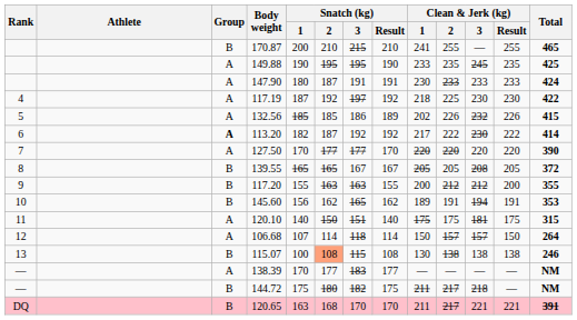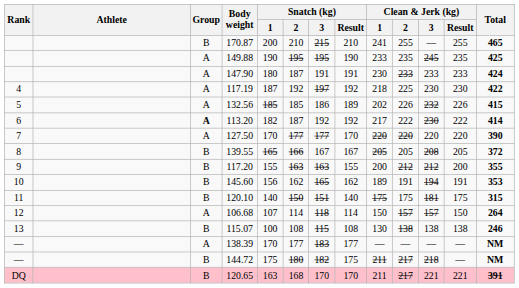139.55 | Snatch (kg) / 2: 165 -> 166
120.10 | Group: A -> B
115.07 | Snatch (kg) / 2: lightsalmon background -> no background
